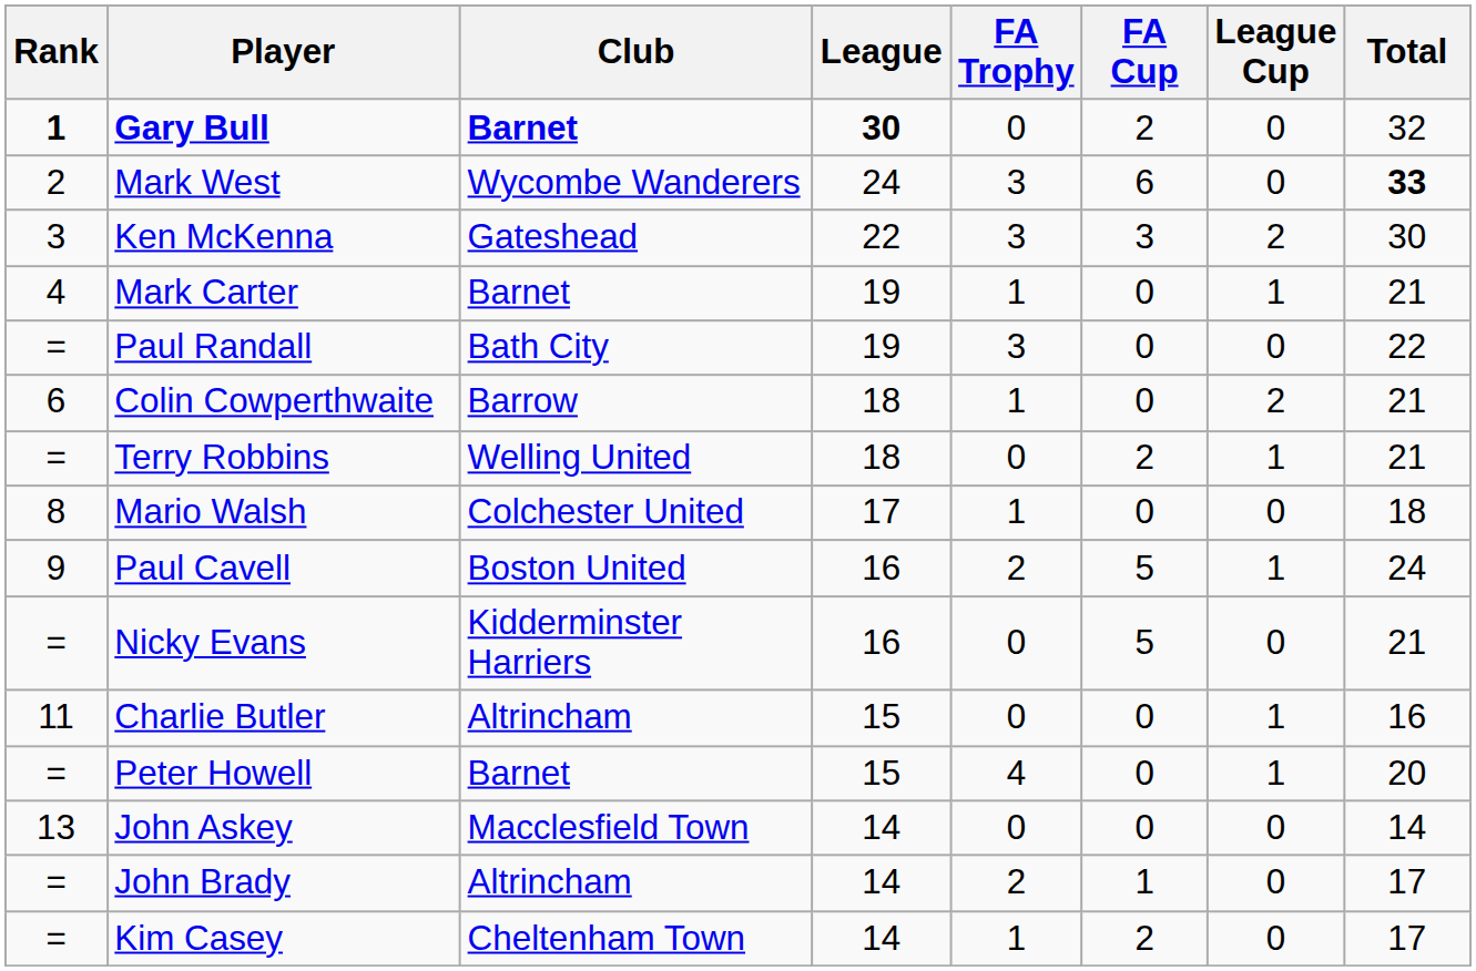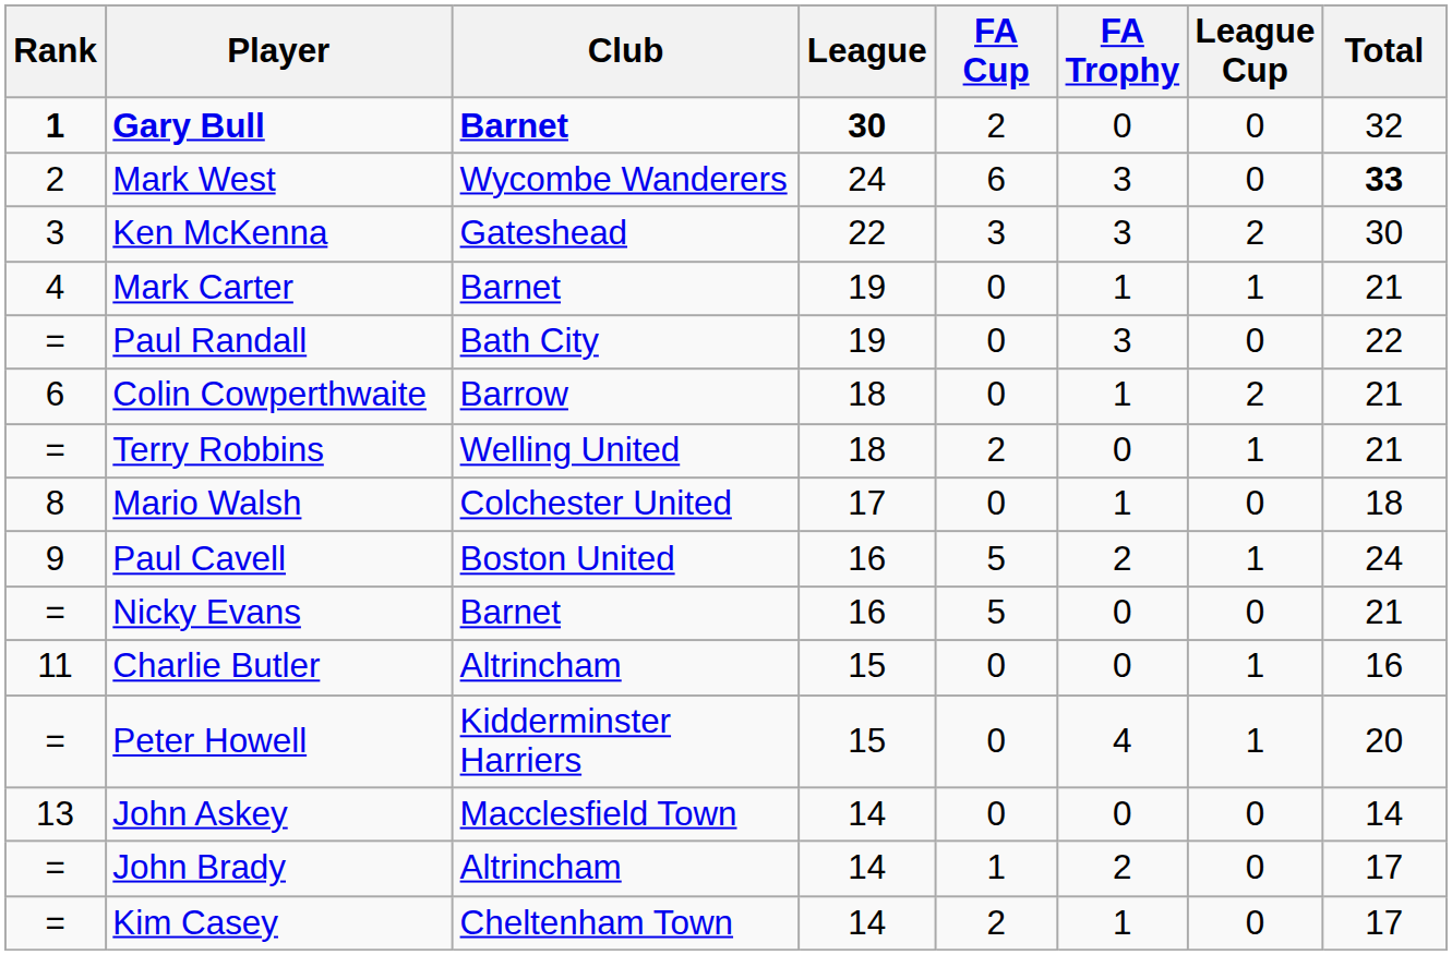columns swapped: FA Cup <-> FA Trophy
Nicky Evans | Club: Kidderminster Harriers -> Barnet
Peter Howell | Club: Barnet -> Kidderminster Harriers
